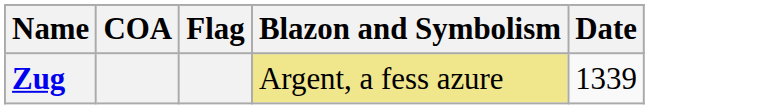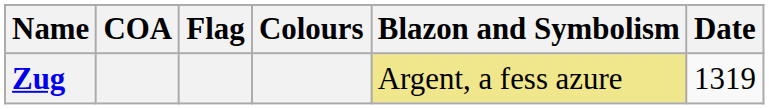+ column: Colours
Zug | Date: 1339 -> 1319
